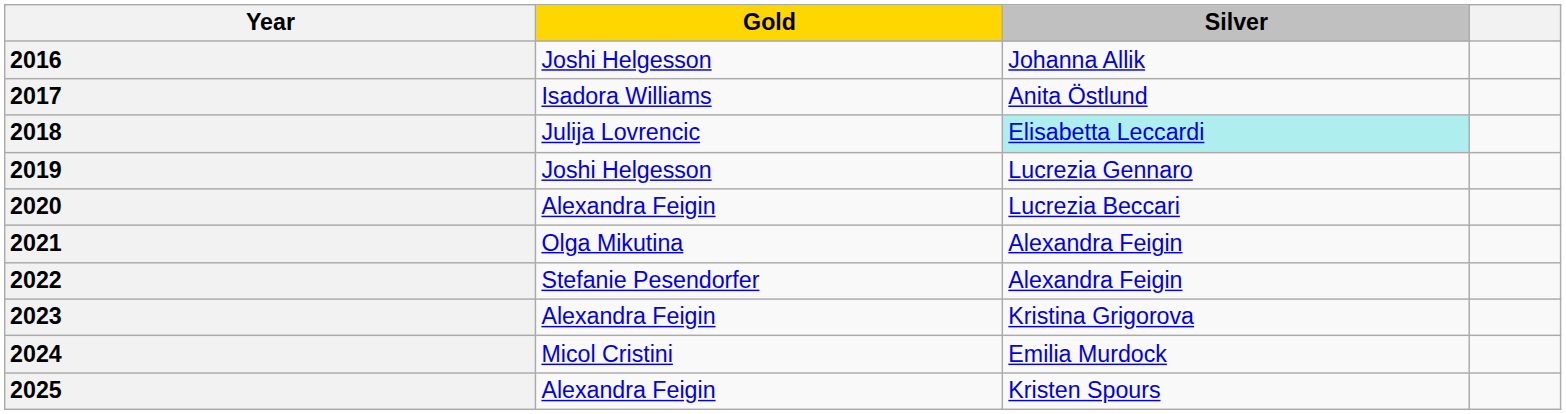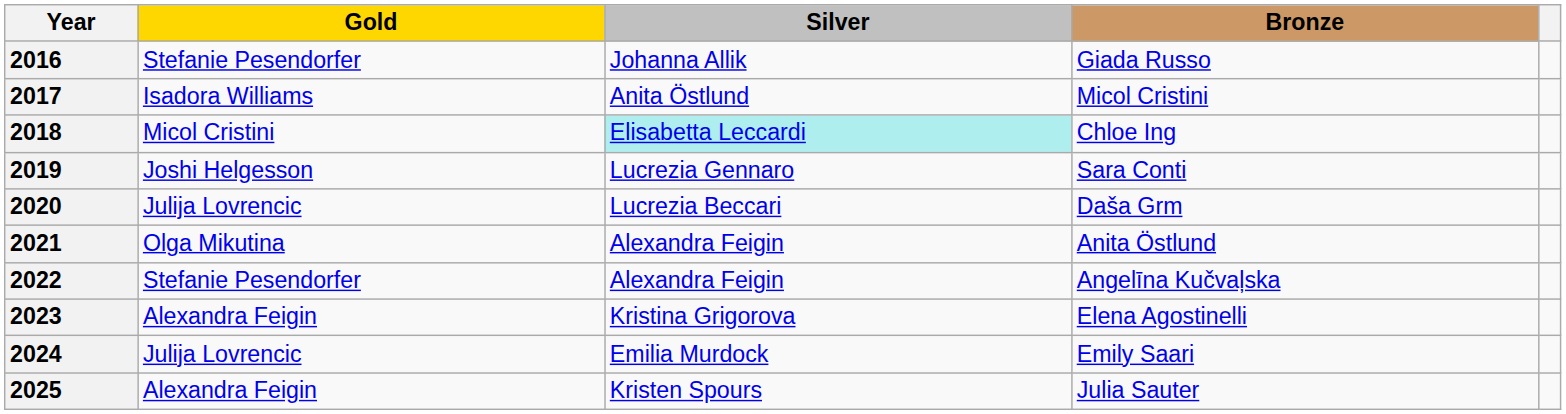+ column: Bronze | Giada Russo | Micol Cristini | Chloe Ing | Sara Conti | Daša Grm | Anita Östlund | Angelīna Kučvaļska | Elena Agostinelli | Emily Saari | Julia Sauter
2016 | Gold: Joshi Helgesson -> Stefanie Pesendorfer
2018 | Gold: Julija Lovrencic -> Micol Cristini
2020 | Gold: Alexandra Feigin -> Julija Lovrencic
2024 | Gold: Micol Cristini -> Julija Lovrencic
